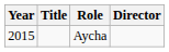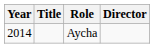Aycha | Year: 2015 -> 2014
